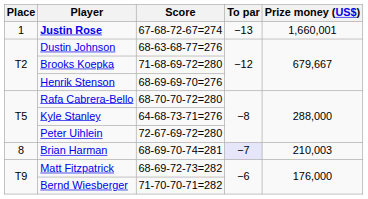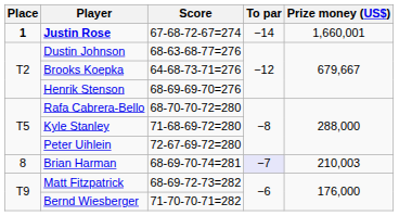Justin Rose | Place: normal -> bold
Justin Rose | To par: −13 -> −14
Brooks Koepka | Score: 71-68-69-72=280 -> 64-68-73-71=276
Kyle Stanley | Score: 64-68-73-71=276 -> 71-68-69-72=280
